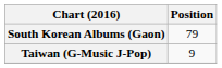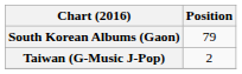Taiwan (G-Music J-Pop) | Position: 9 -> 2
